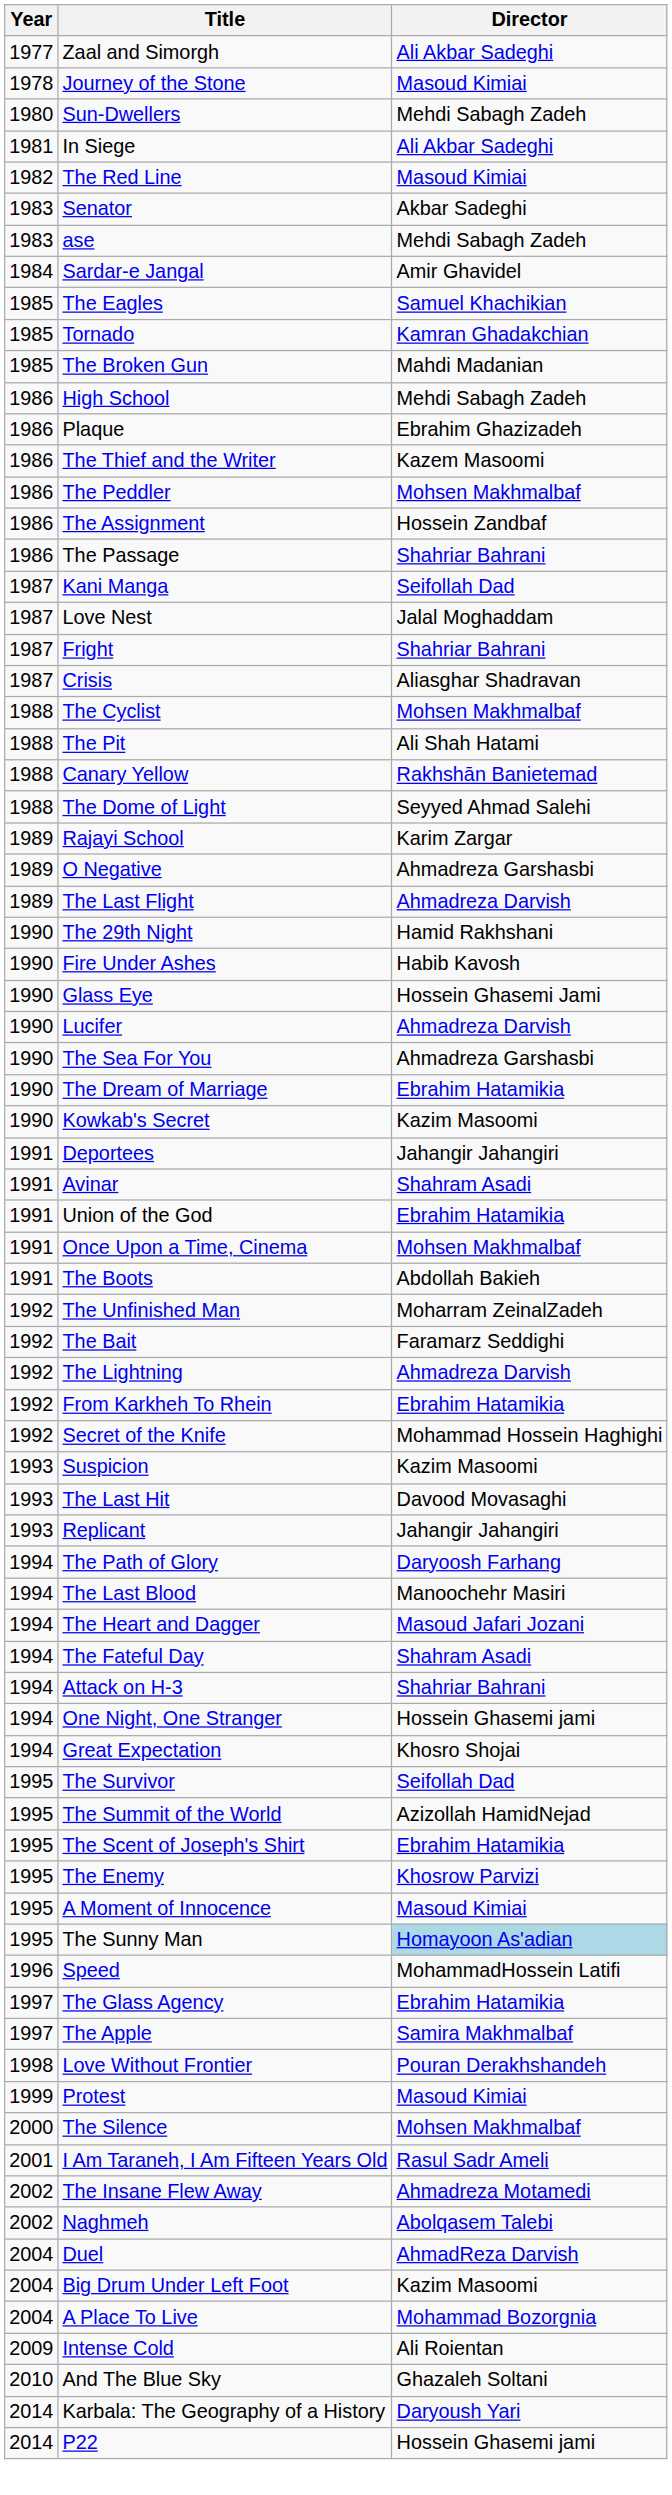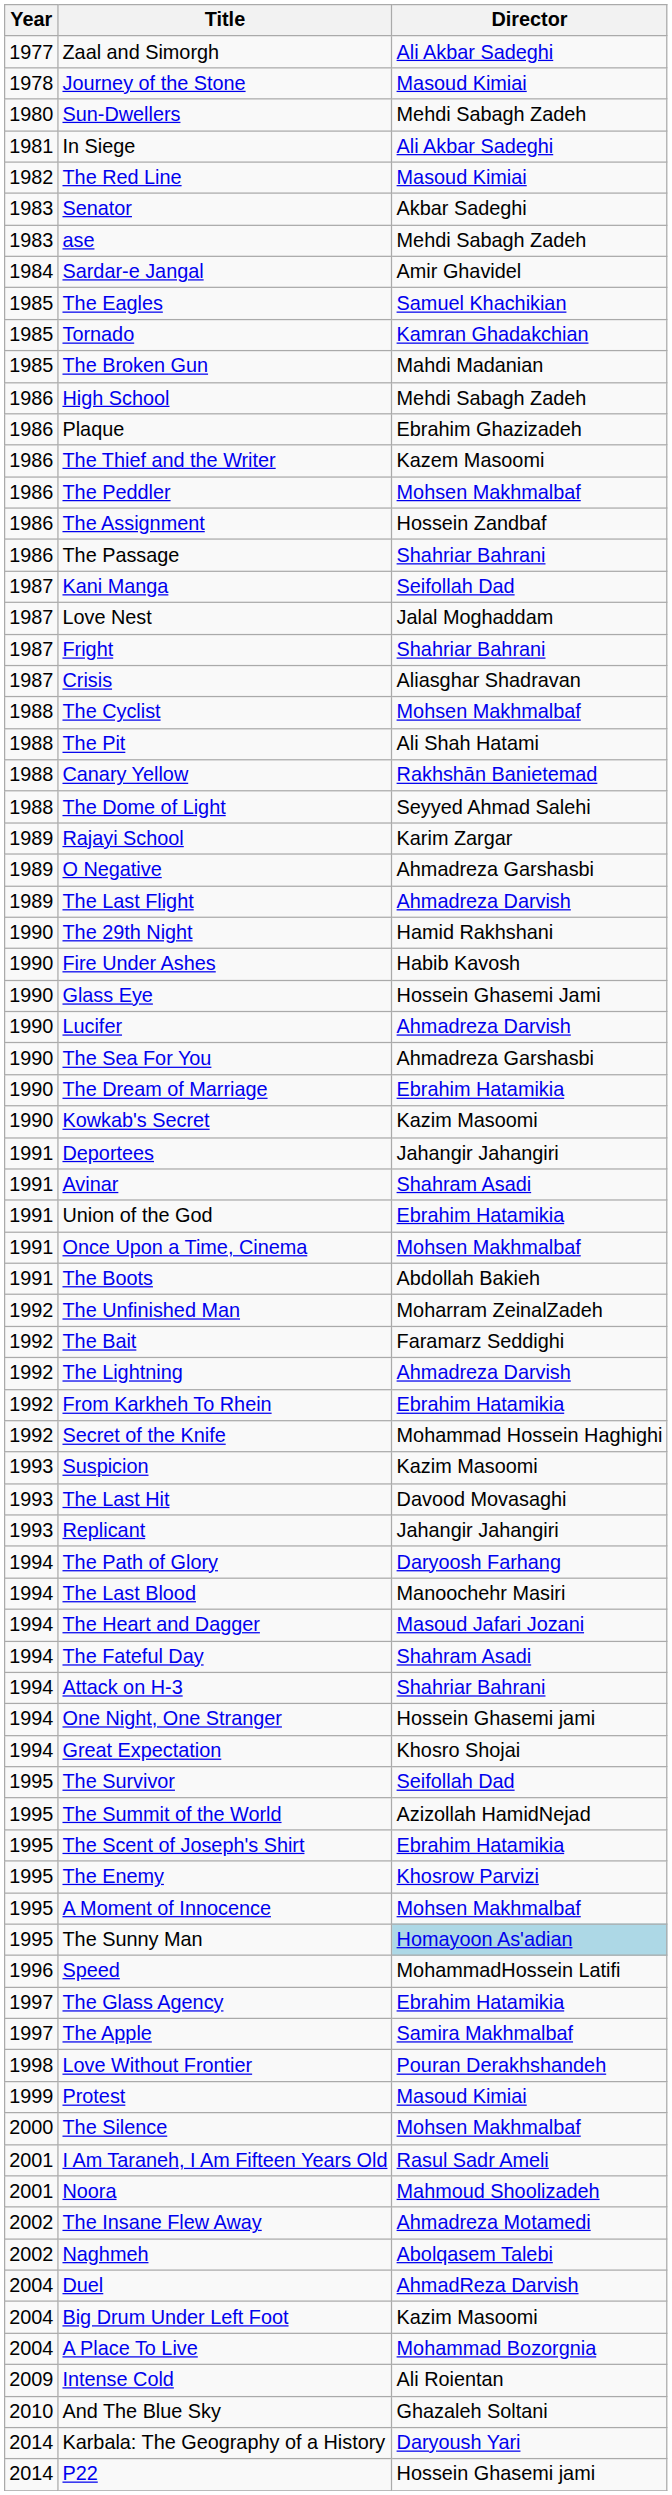A Moment of Innocence | Director: Masoud Kimiai -> Mohsen Makhmalbaf
+ row: 2001 | Noora | Mahmoud Shoolizadeh
